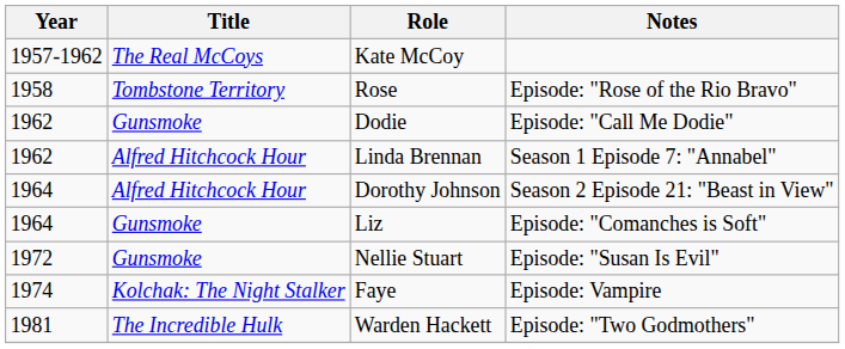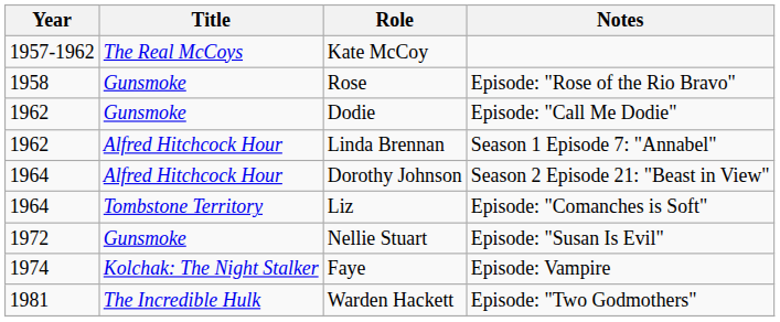Rose | Title: Tombstone Territory -> Gunsmoke
Liz | Title: Gunsmoke -> Tombstone Territory
